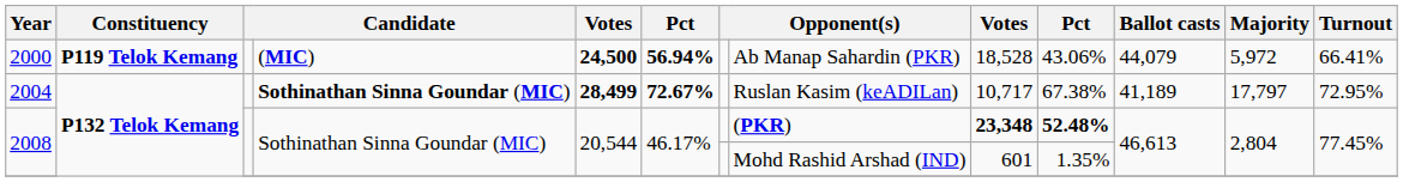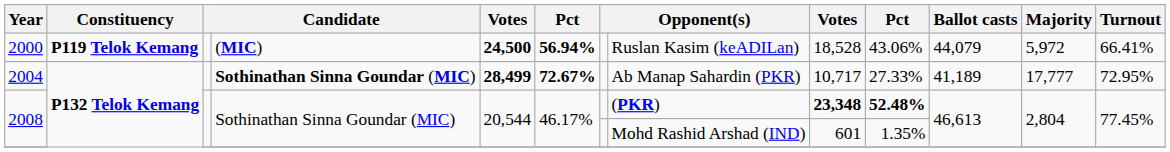2000 | column 8: Ab Manap Sahardin (PKR) -> Ruslan Kasim (keADILan)
2004 | column 8: Ruslan Kasim (keADILan) -> Ab Manap Sahardin (PKR)
2004 | column 10: 67.38% -> 27.33%
2004 | Majority: 17,797 -> 17,777
